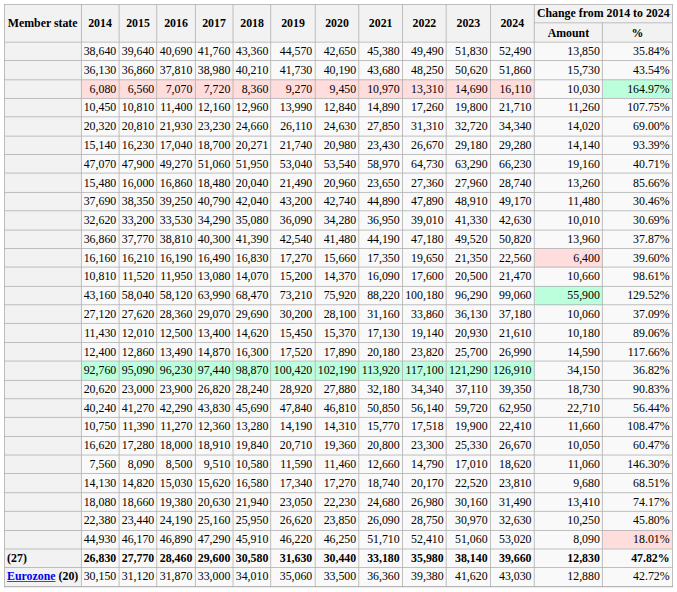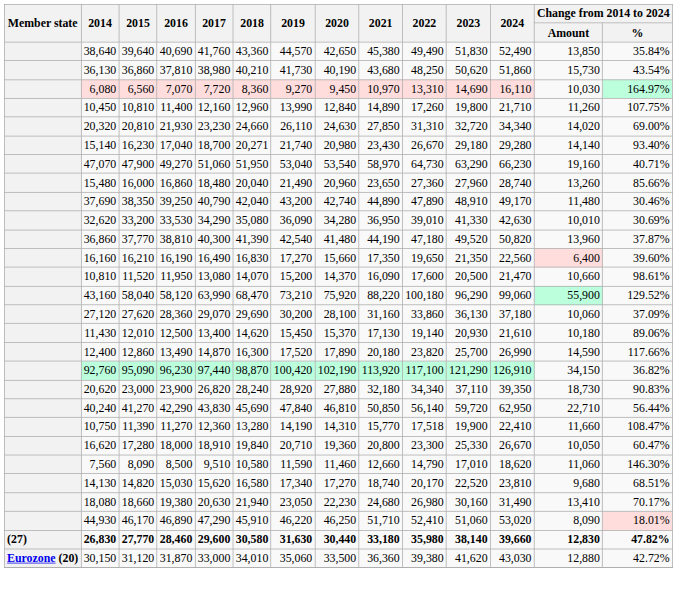15,140 | Change from 2014 to 2024 / %: 93.39% -> 93.40%
18,080 | Change from 2014 to 2024 / %: 74.17% -> 70.17%
- row: 22,380 | 23,440 | 24,190 | 25,160 | 25,950 | 26,620 | 23,850 | 26,090 | 28,750 | 30,970 | 32,630 | 10,250 | 45.80%
